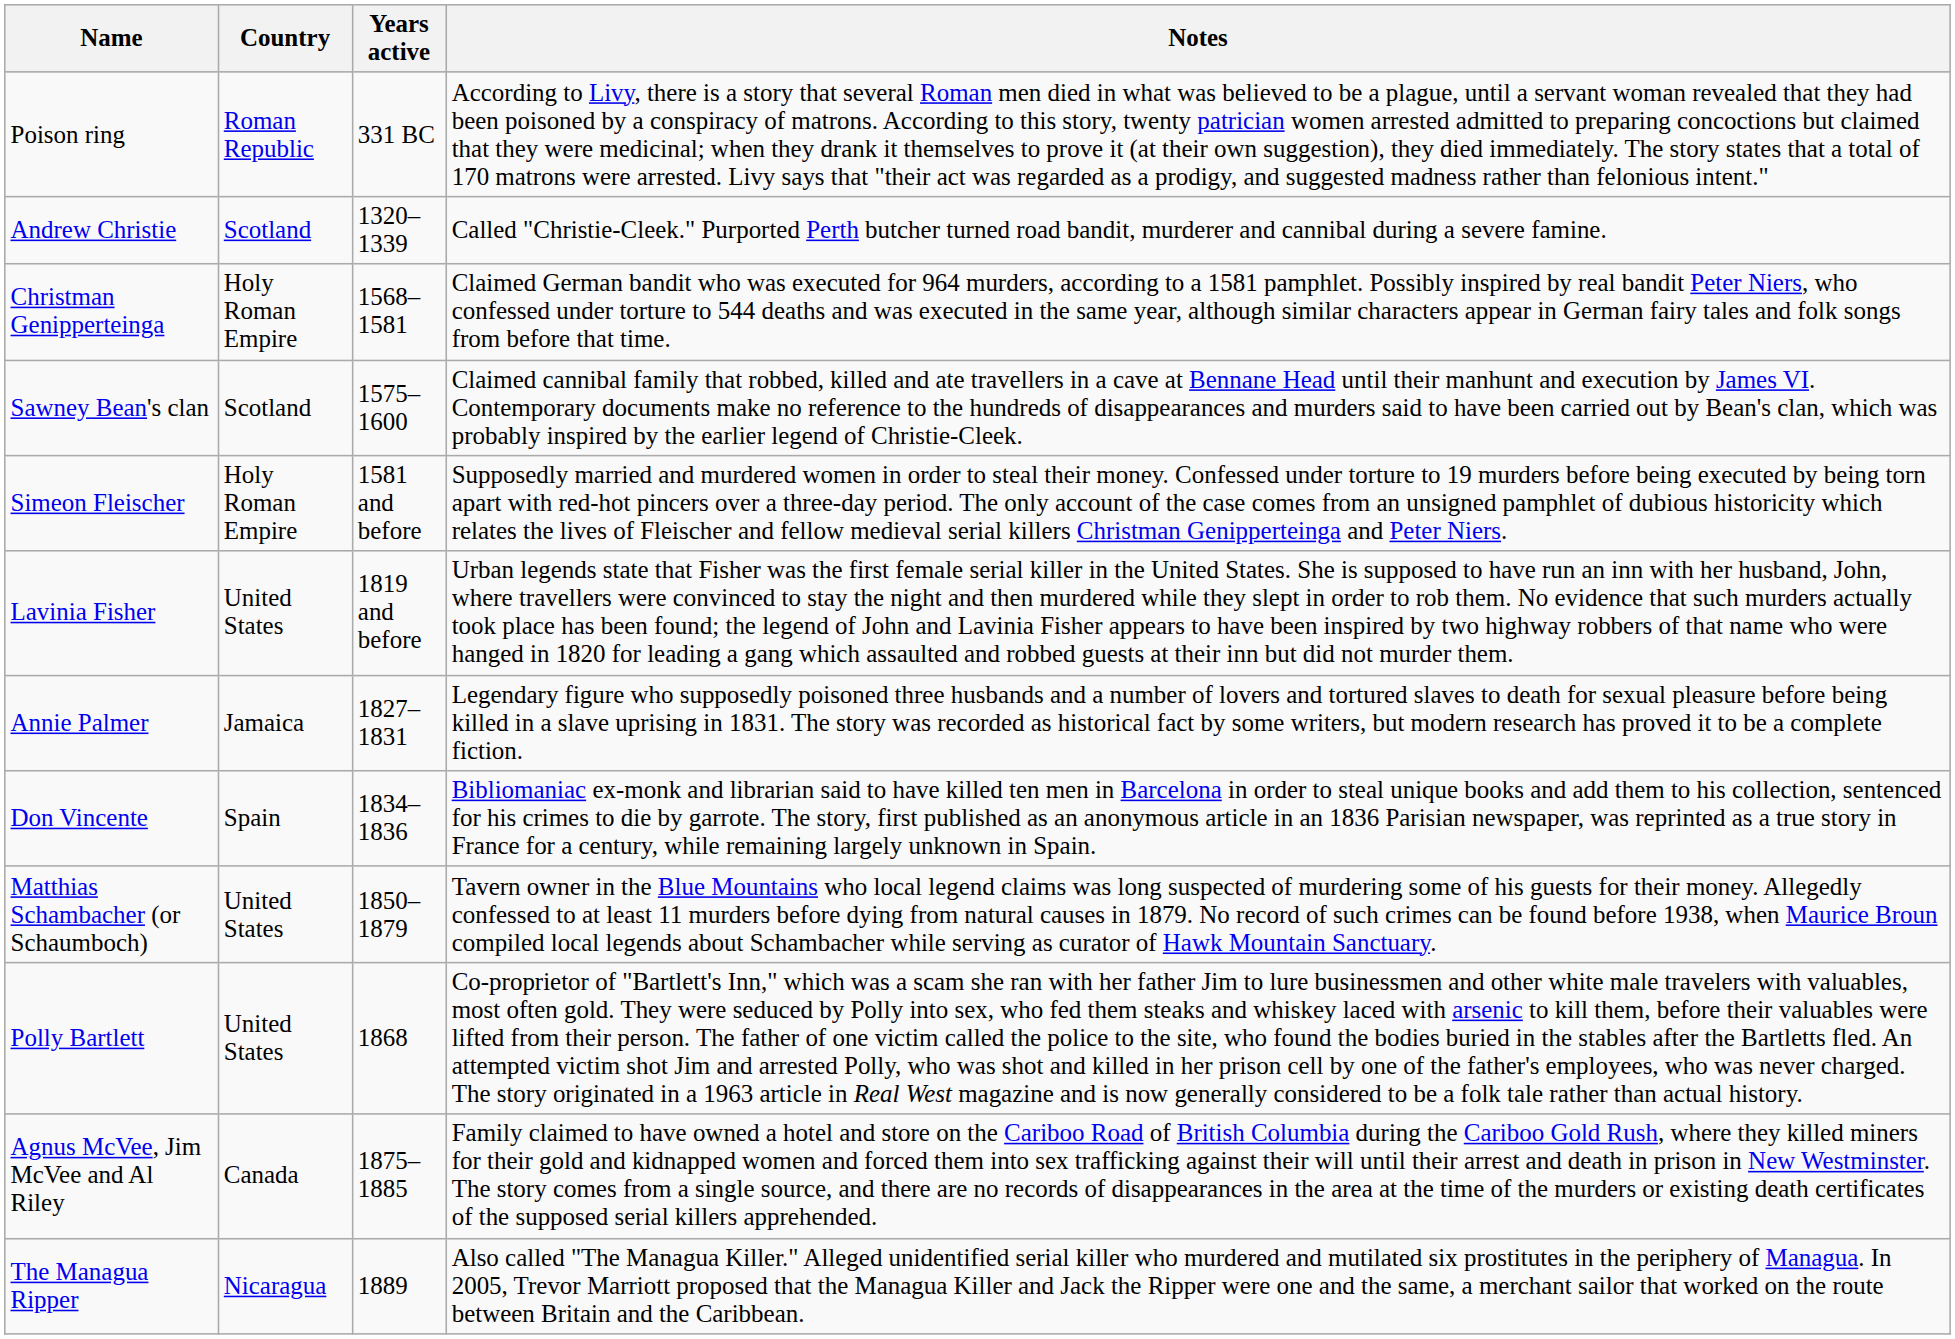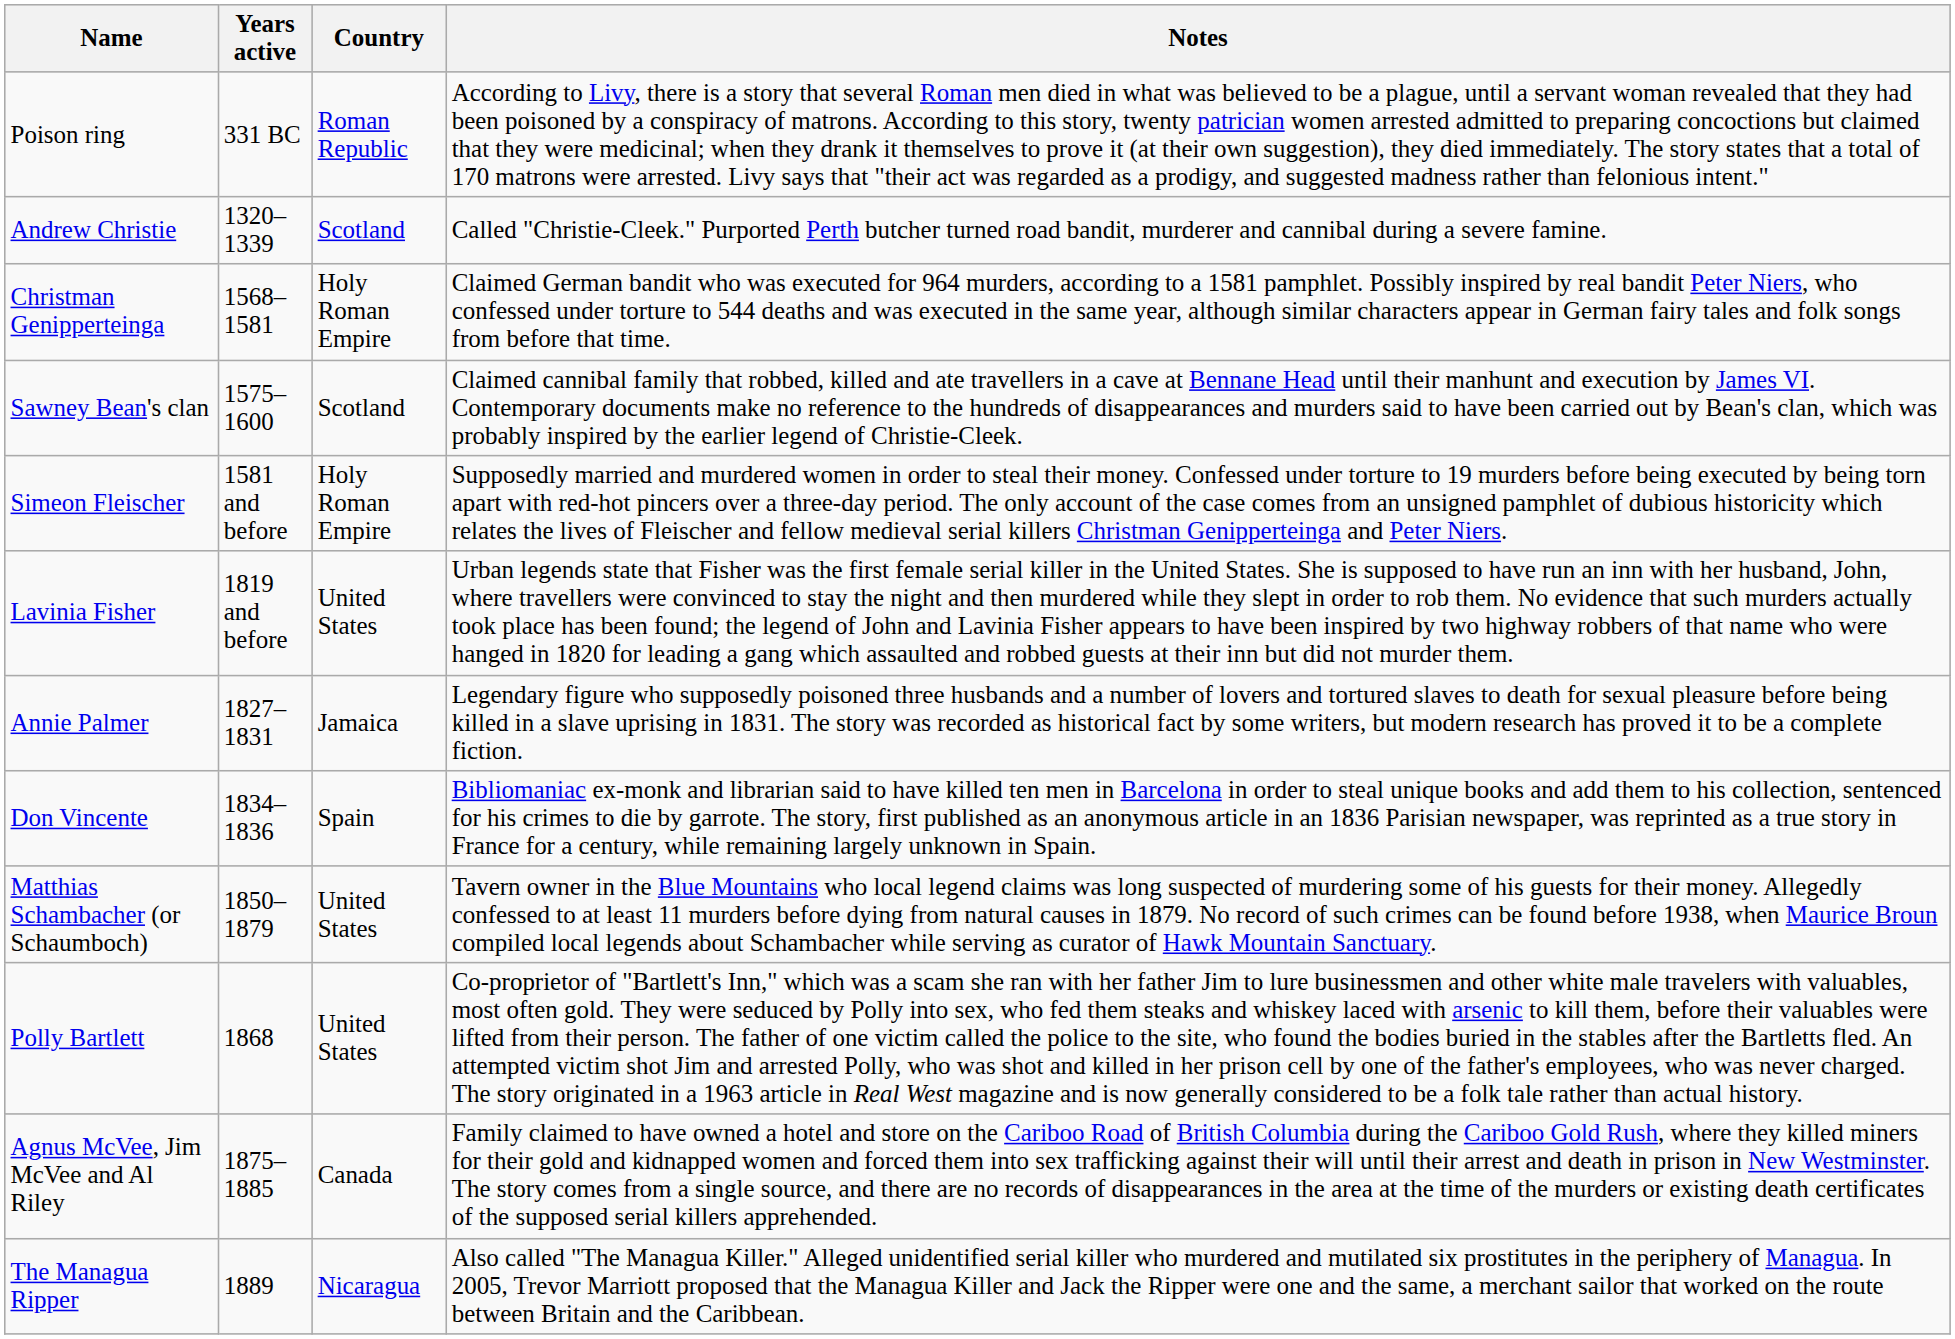columns swapped: Country <-> Years active
